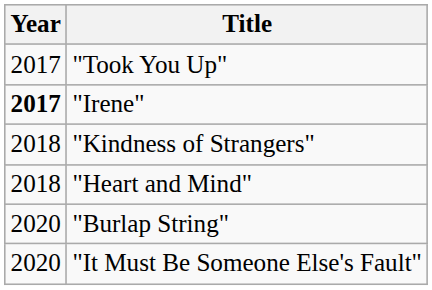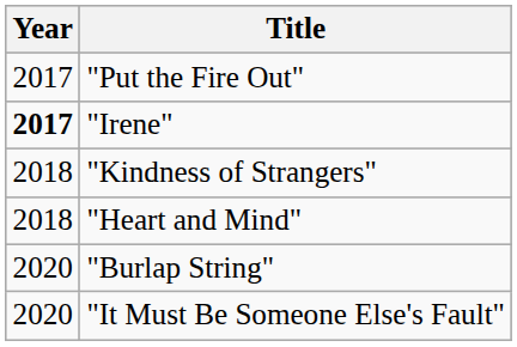+ row: 2017 | "Put the Fire Out"
- row: 2017 | "Took You Up"
